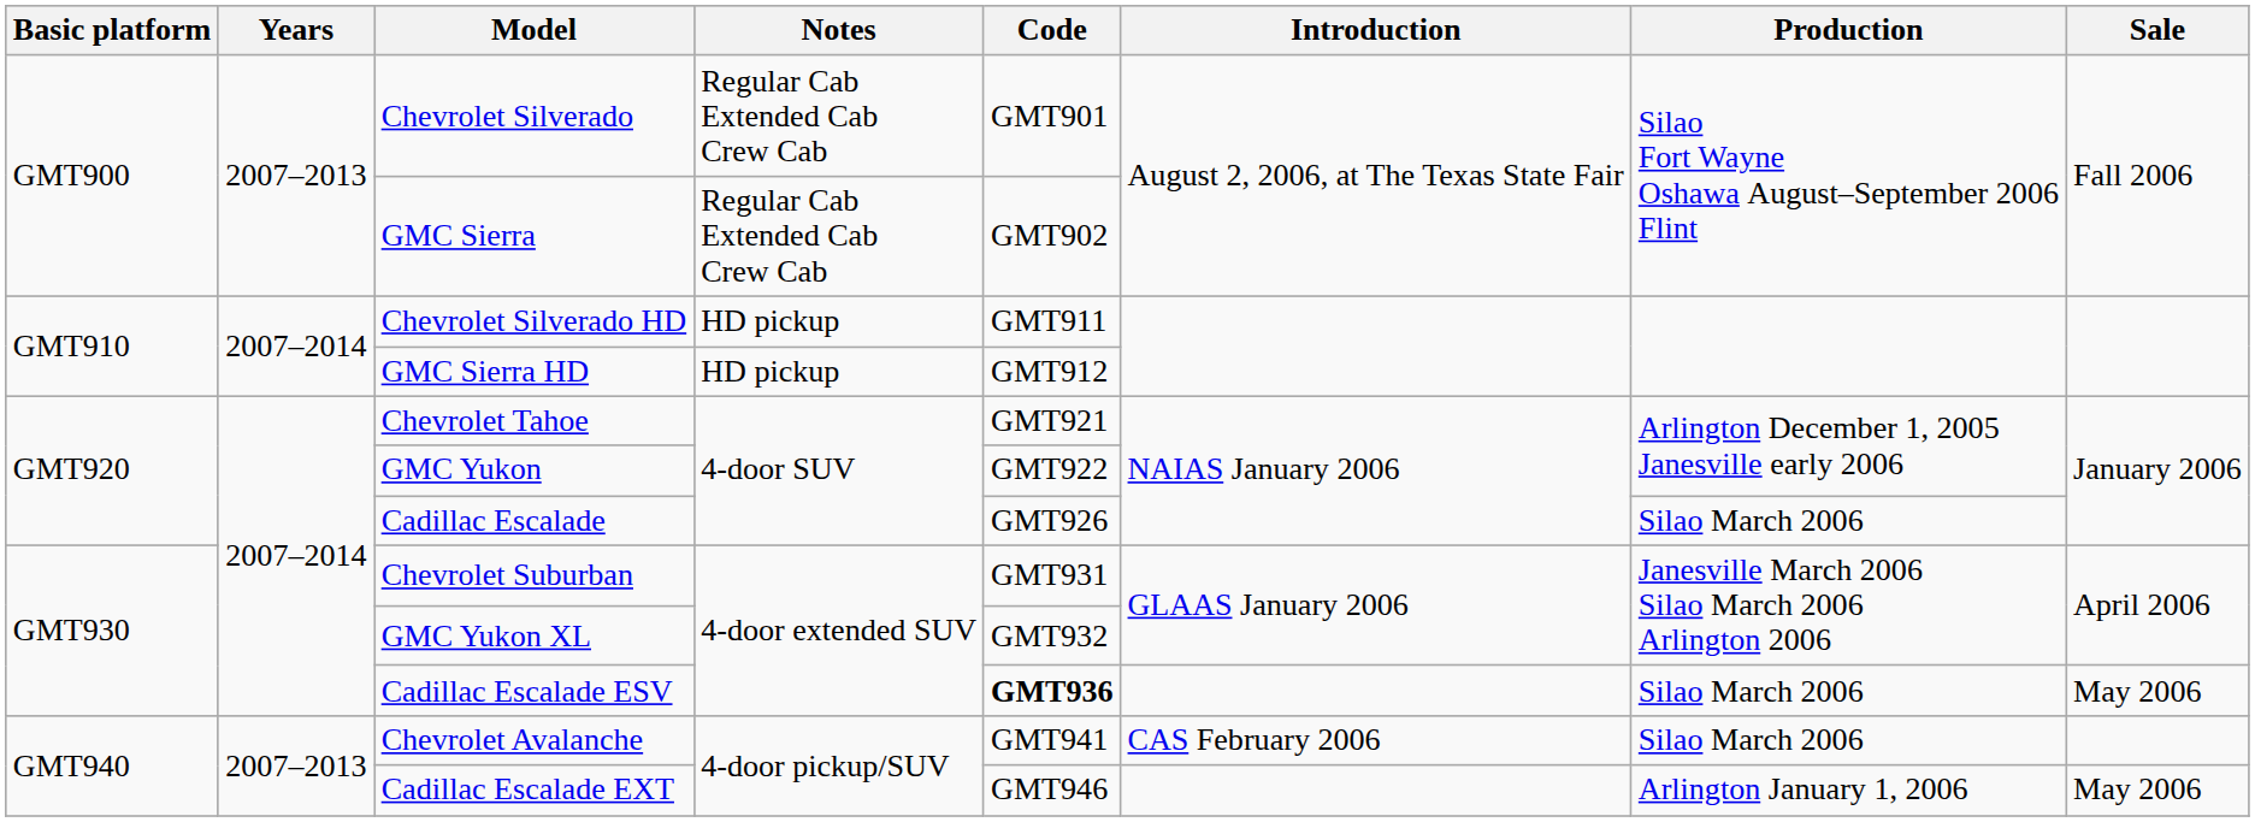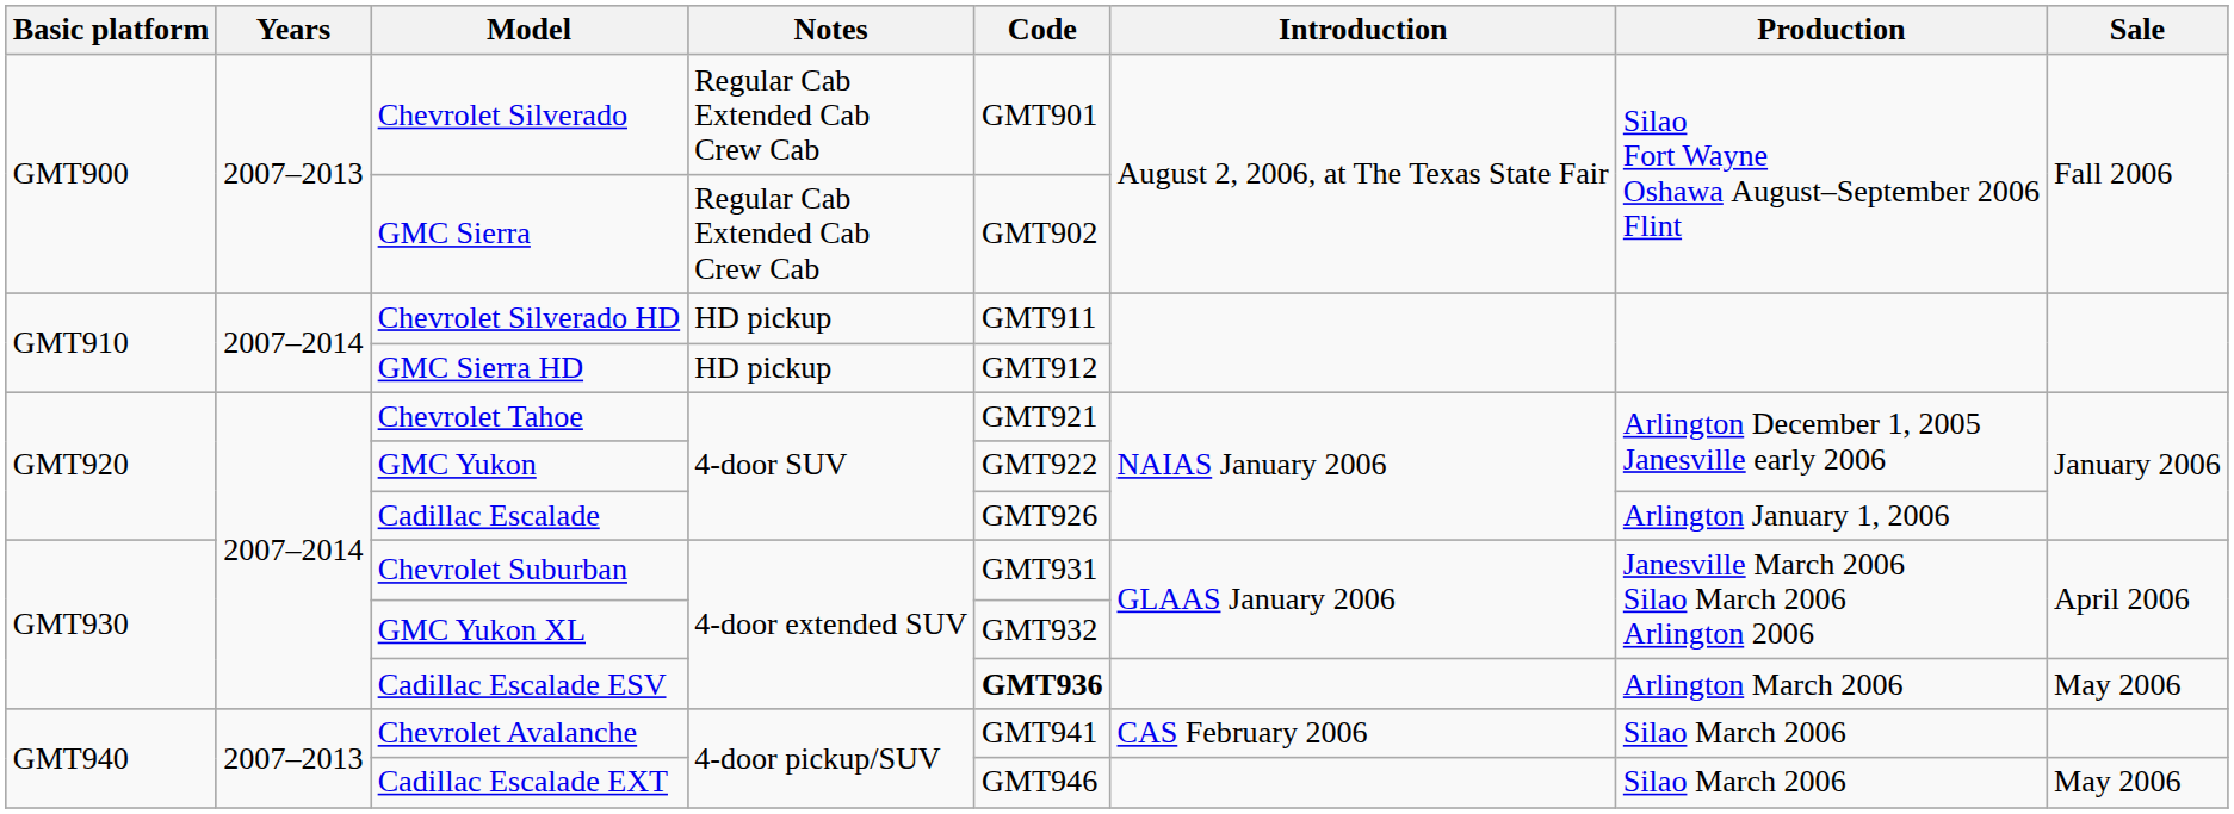Cadillac Escalade | Production: Silao March 2006 -> Arlington January 1, 2006
Cadillac Escalade ESV | Production: Silao March 2006 -> Arlington March 2006
Cadillac Escalade EXT | Production: Arlington January 1, 2006 -> Silao March 2006
